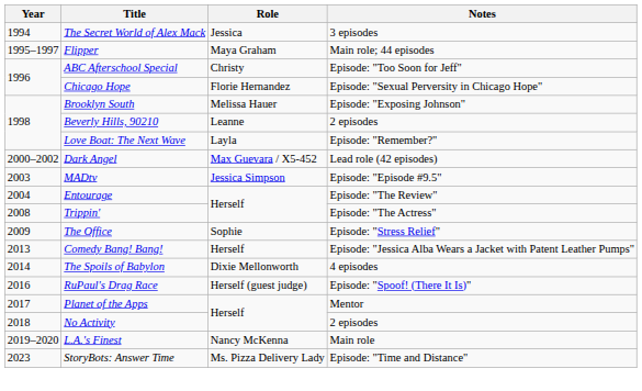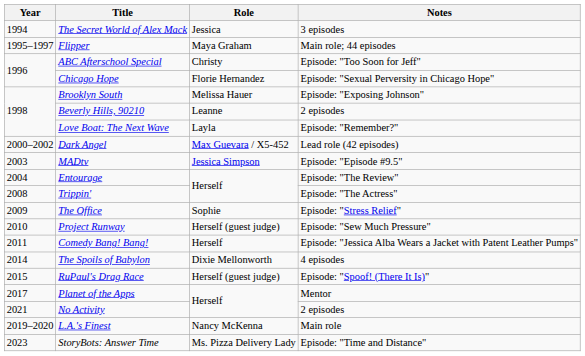+ row: 2010 | Project Runway | Herself (guest judge) | Episode: "Sew Much Pressure"
Comedy Bang! Bang! | Year: 2013 -> 2011
RuPaul's Drag Race | Year: 2016 -> 2015
No Activity | Year: 2018 -> 2021
